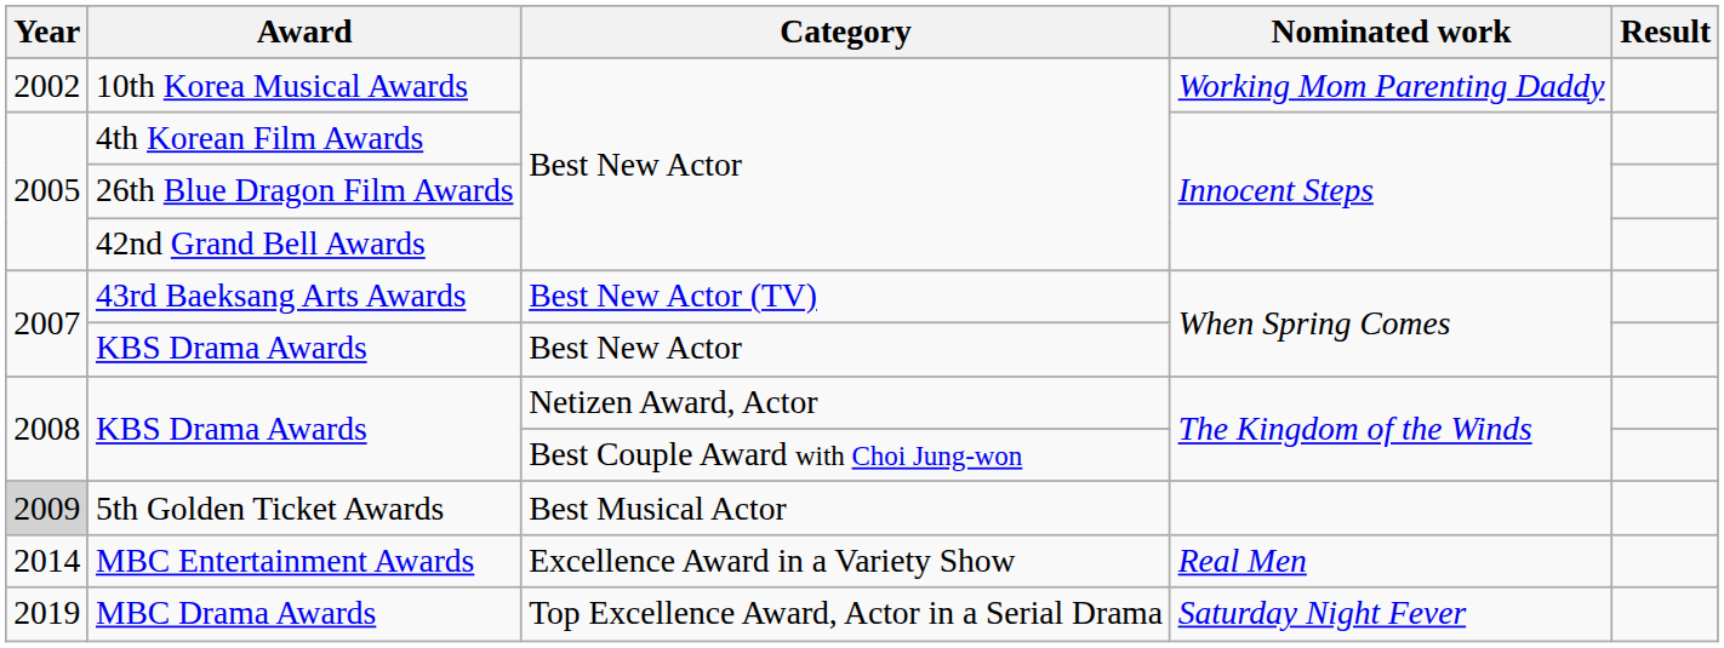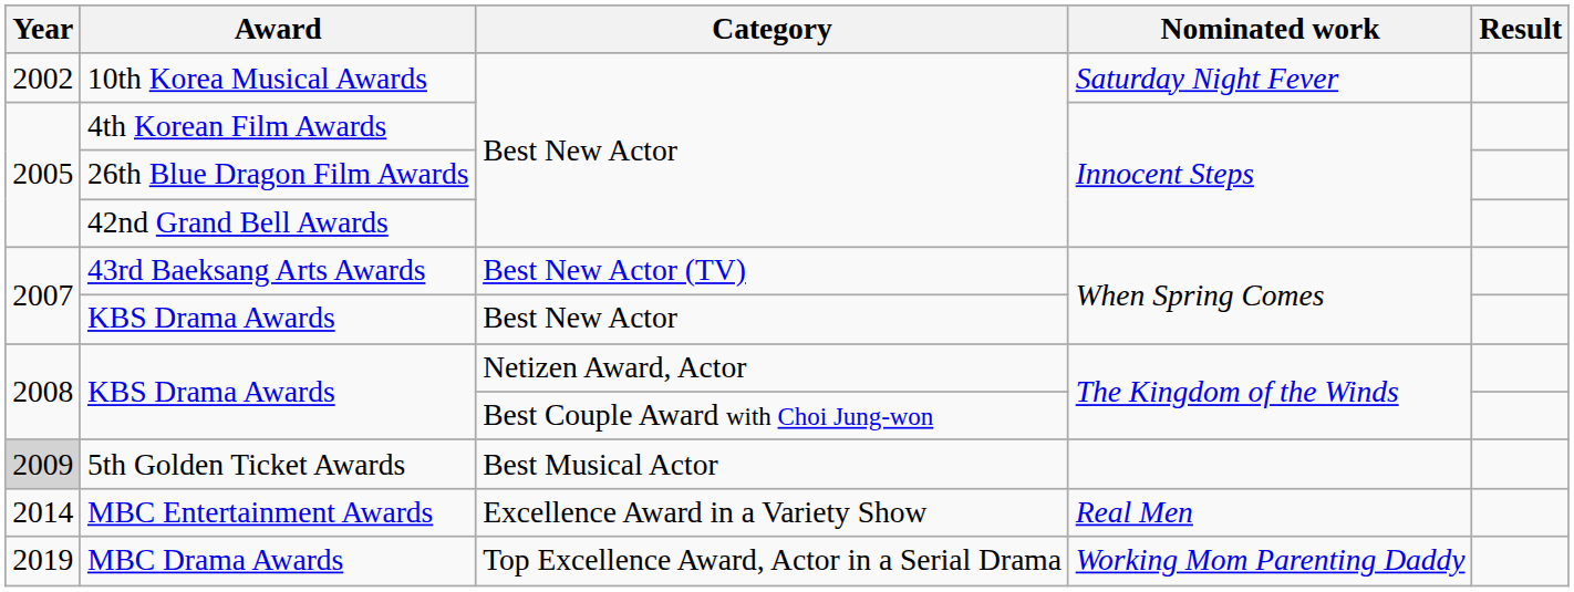10th Korea Musical Awards | Nominated work: Working Mom Parenting Daddy -> Saturday Night Fever
MBC Drama Awards | Nominated work: Saturday Night Fever -> Working Mom Parenting Daddy
